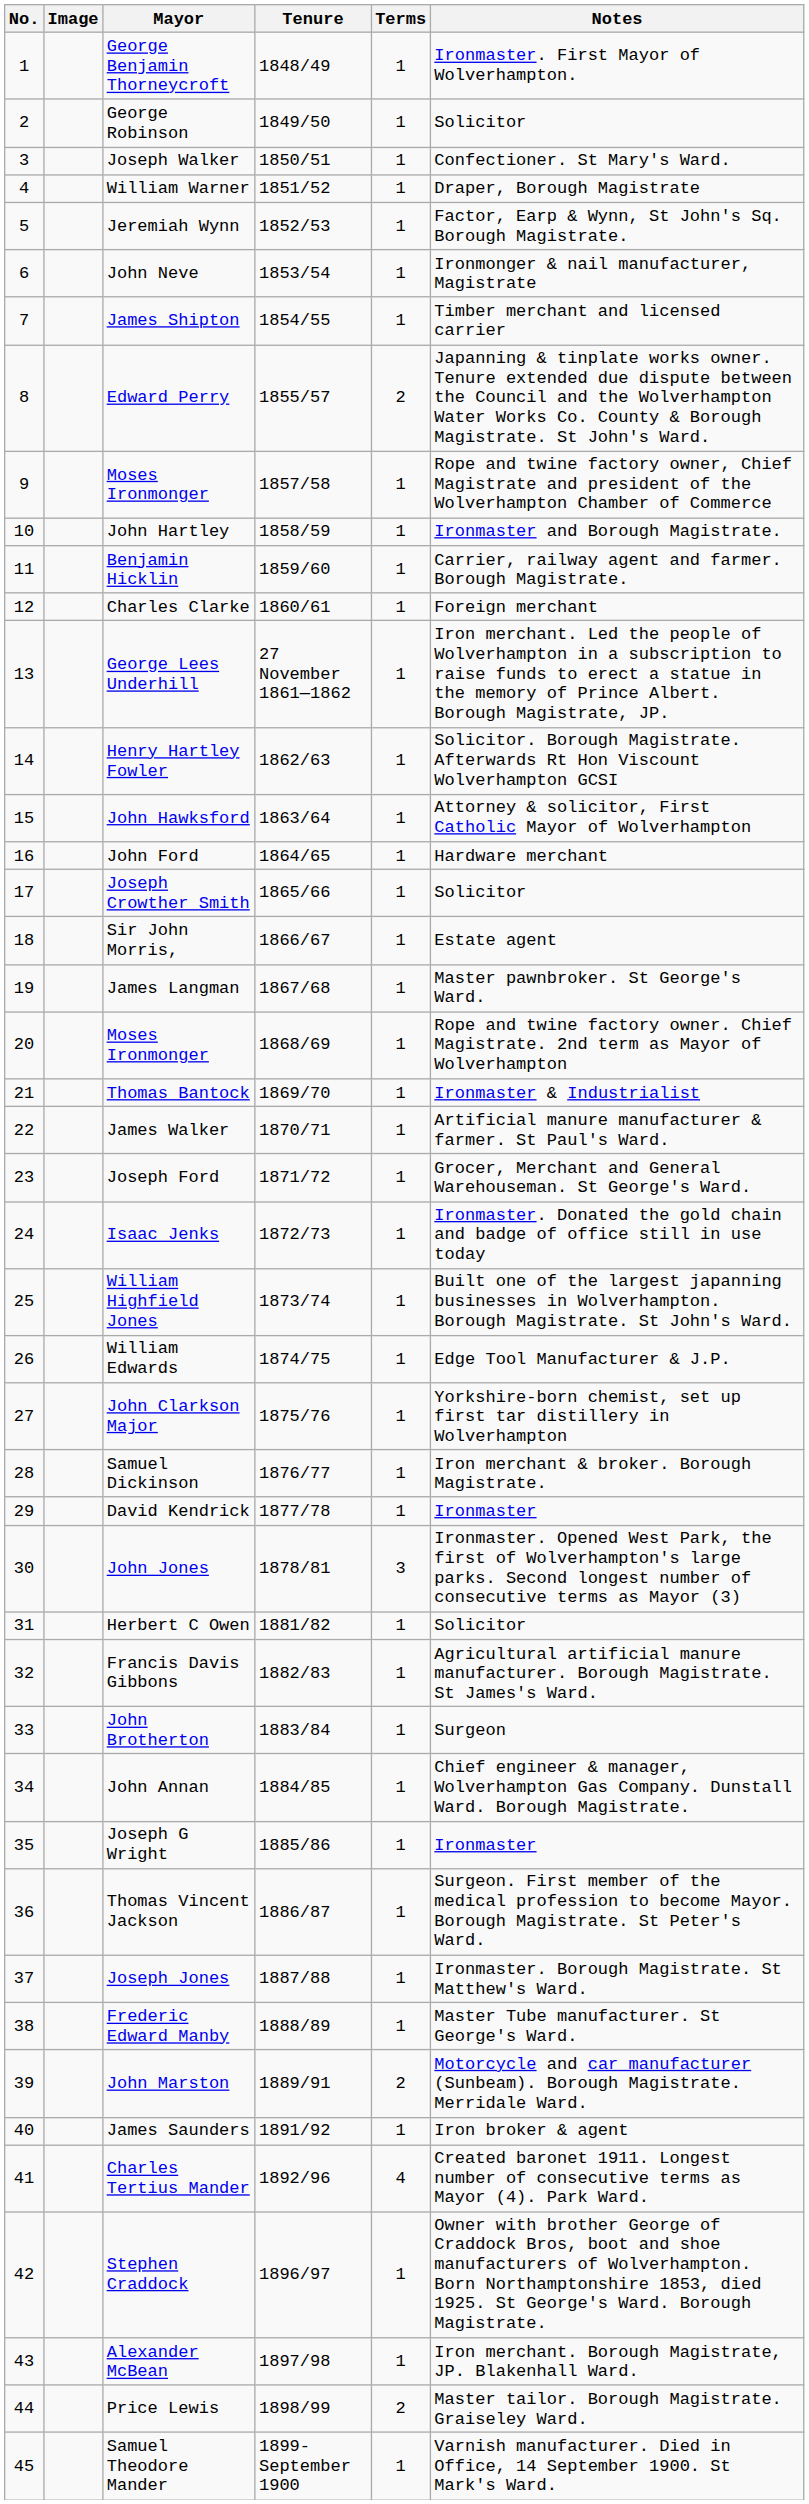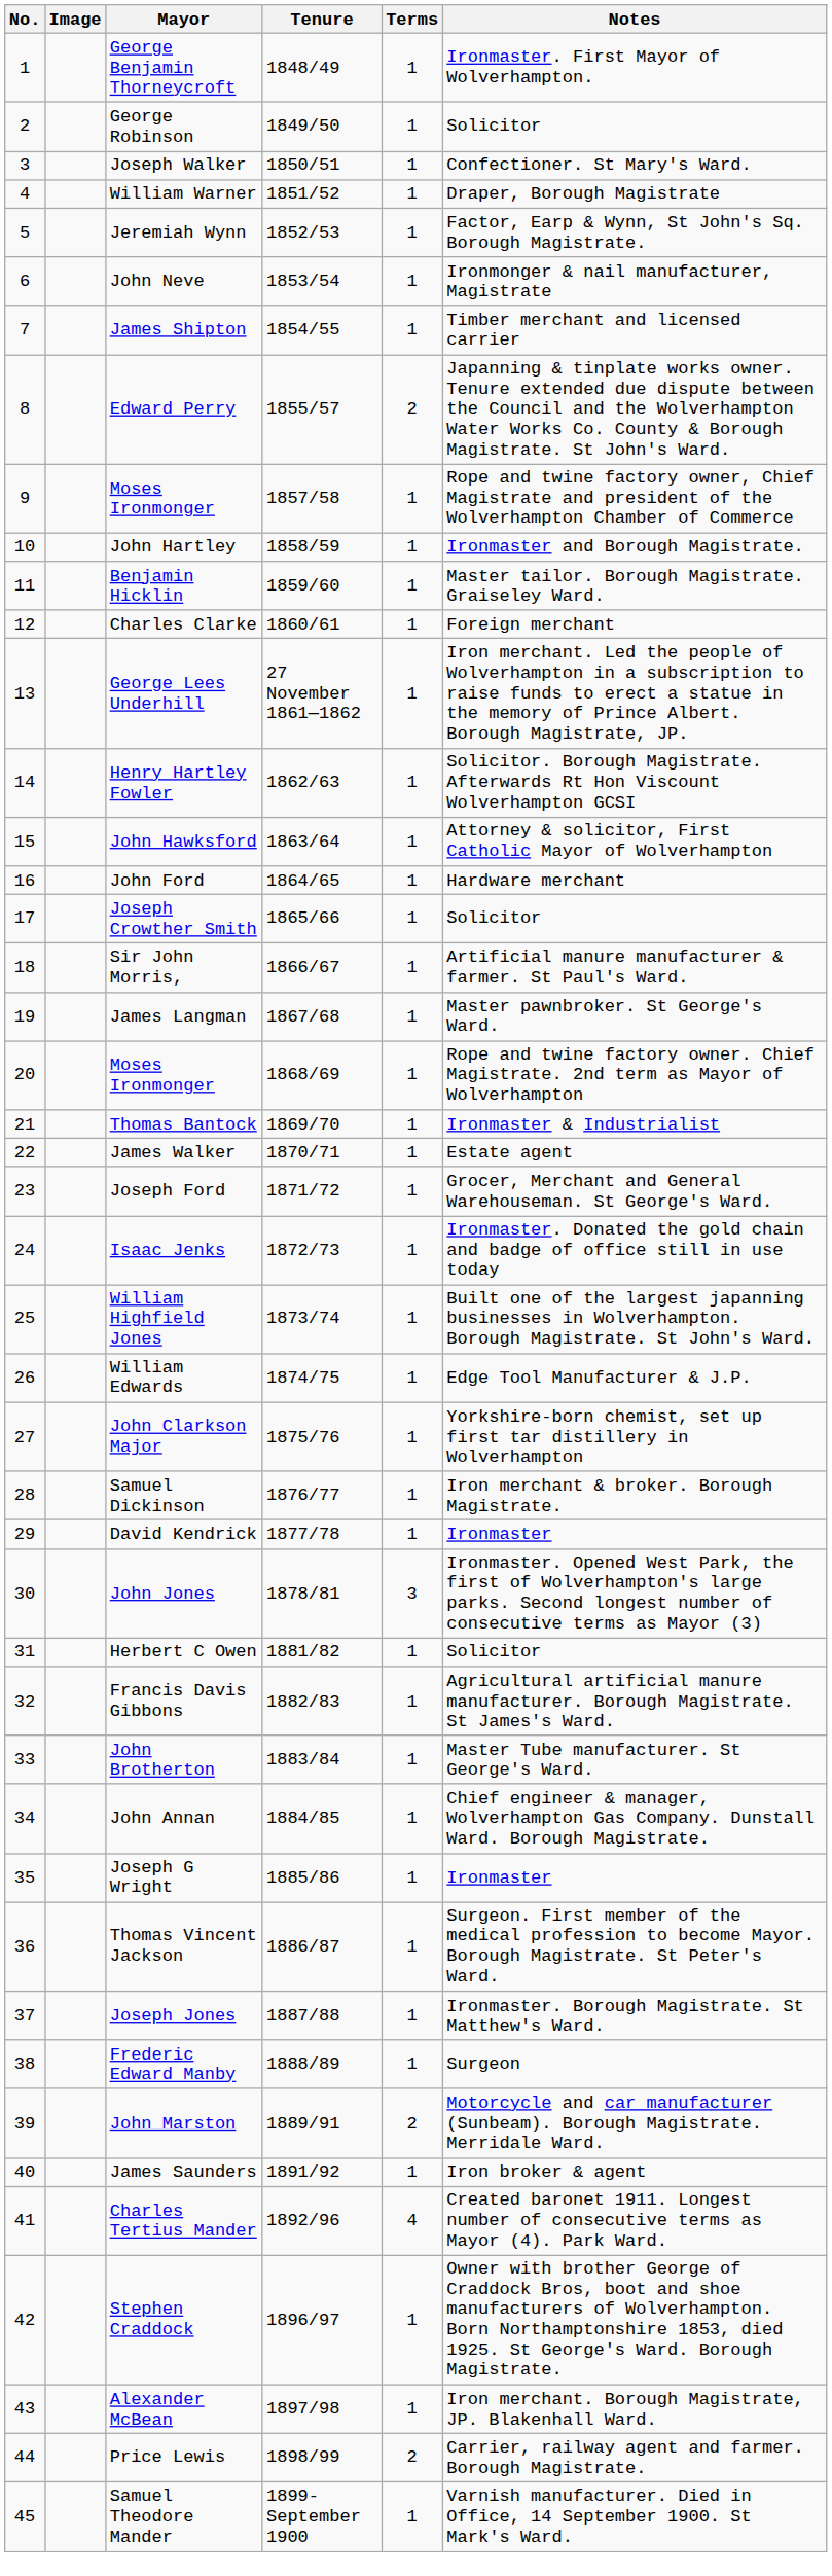Benjamin Hicklin | Notes: Carrier, railway agent and farmer. Borough Magistrate. -> Master tailor. Borough Magistrate. Graiseley Ward.
Sir John Morris, | Notes: Estate agent -> Artificial manure manufacturer & farmer. St Paul's Ward.
James Walker | Notes: Artificial manure manufacturer & farmer. St Paul's Ward. -> Estate agent
John Brotherton | Notes: Surgeon -> Master Tube manufacturer. St George's Ward.
Frederic Edward Manby | Notes: Master Tube manufacturer. St George's Ward. -> Surgeon
Price Lewis | Notes: Master tailor. Borough Magistrate. Graiseley Ward. -> Carrier, railway agent and farmer. Borough Magistrate.
